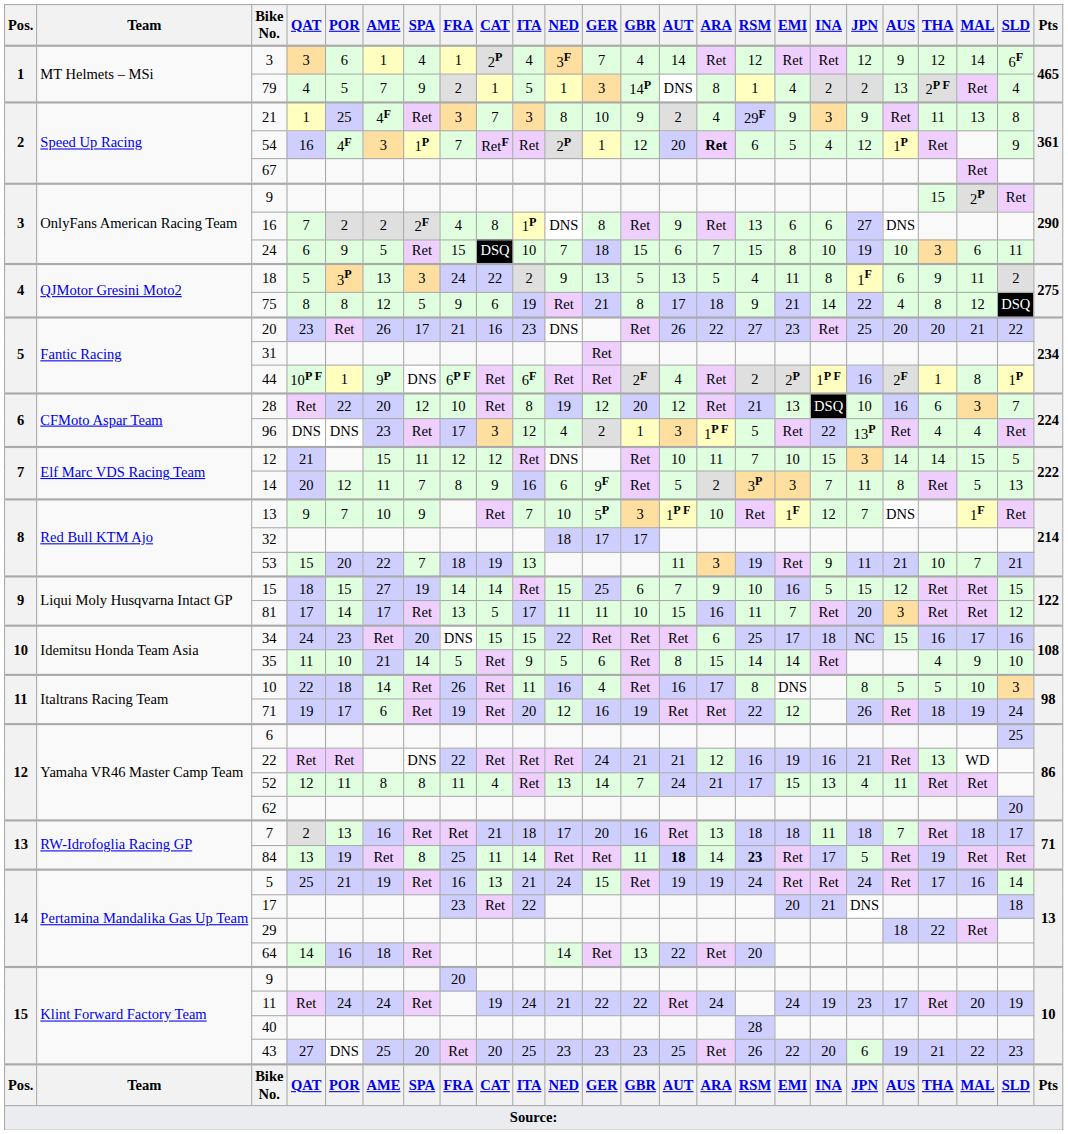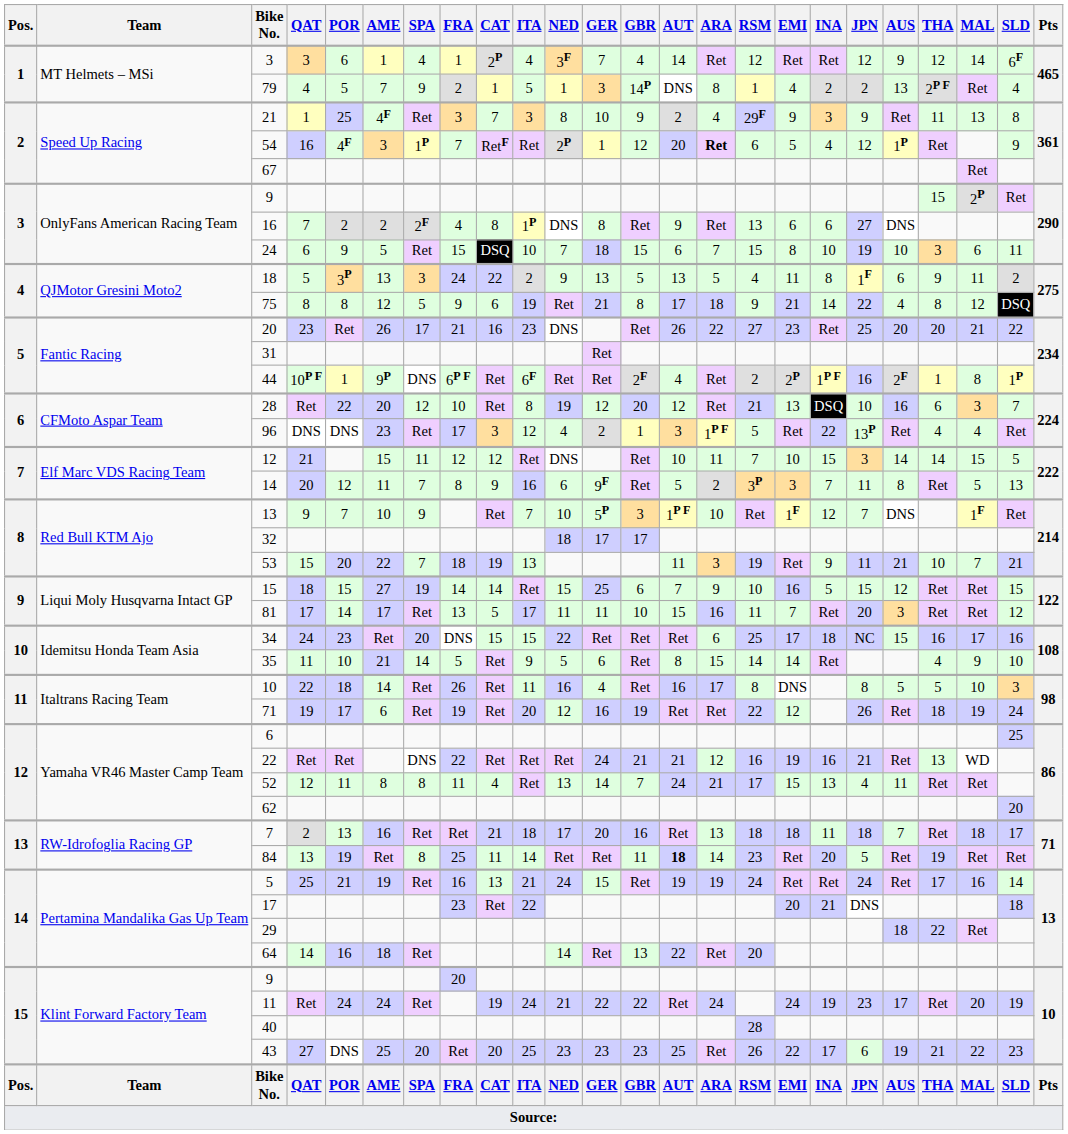84 | RSM: bold -> normal
84 | INA: 17 -> 20
43 | INA: 20 -> 17
